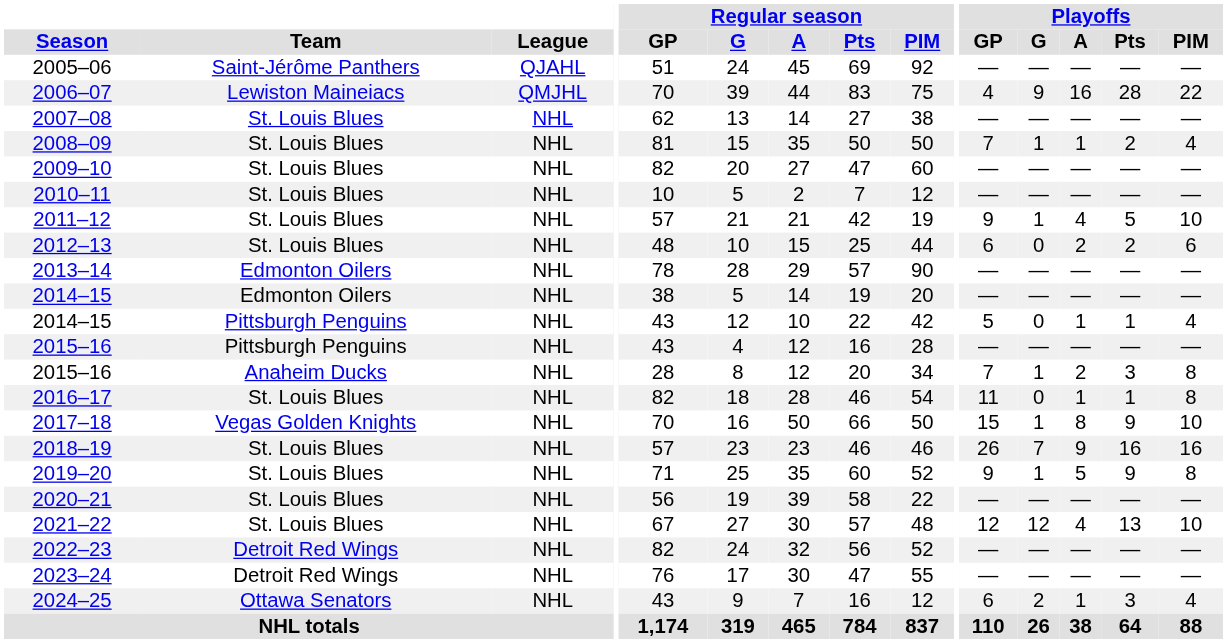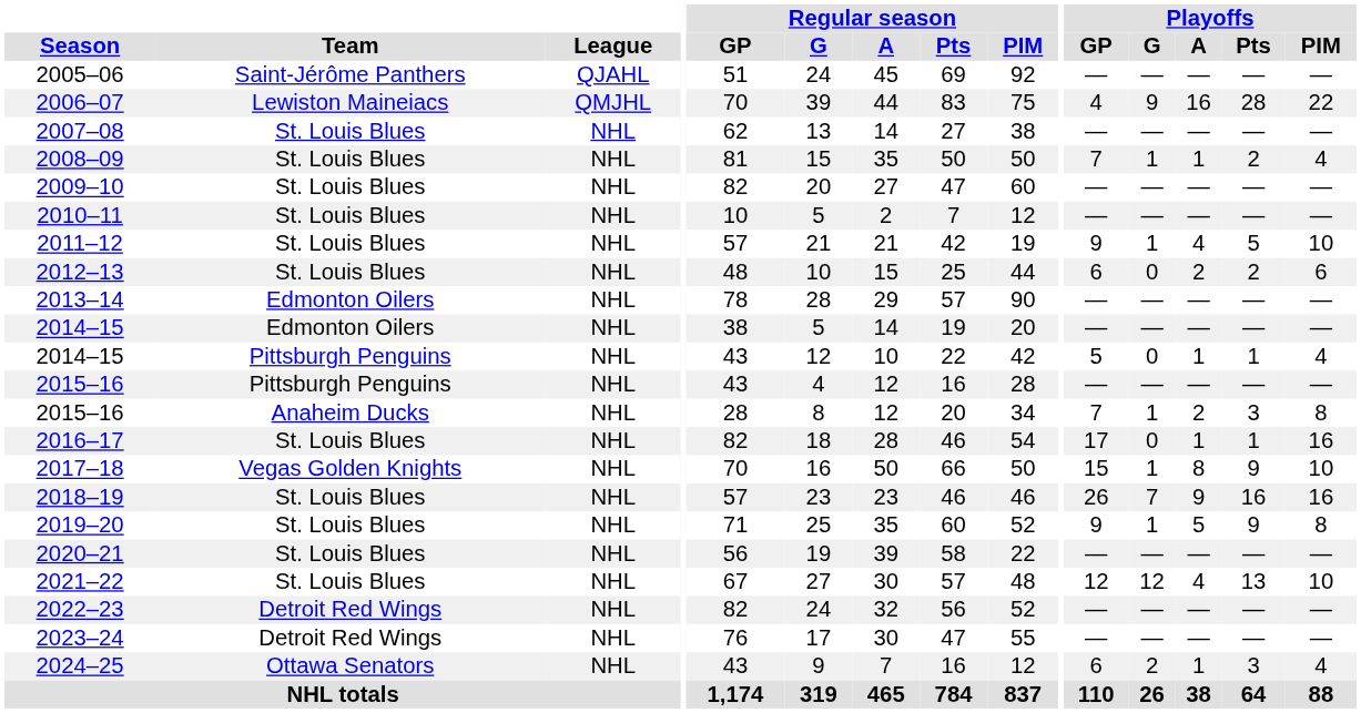2016–17 | Playoffs / GP: 11 -> 17
2016–17 | Playoffs / PIM: 8 -> 16
